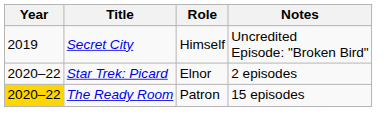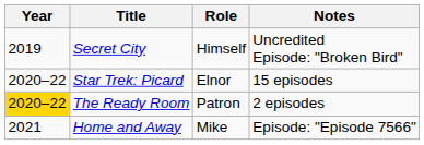Star Trek: Picard | Notes: 2 episodes -> 15 episodes
The Ready Room | Notes: 15 episodes -> 2 episodes
+ row: 2021 | Home and Away | Mike | Episode: "Episode 7566"
